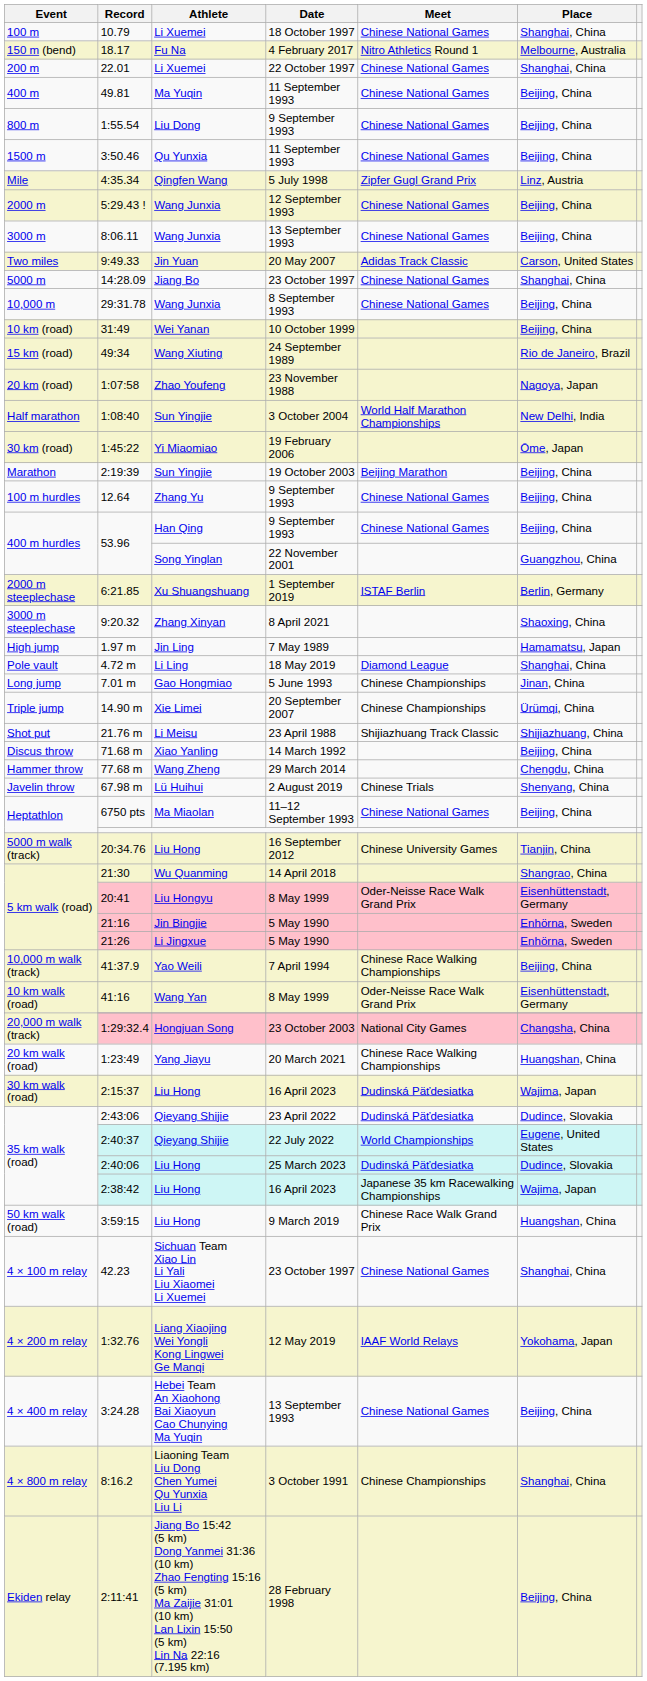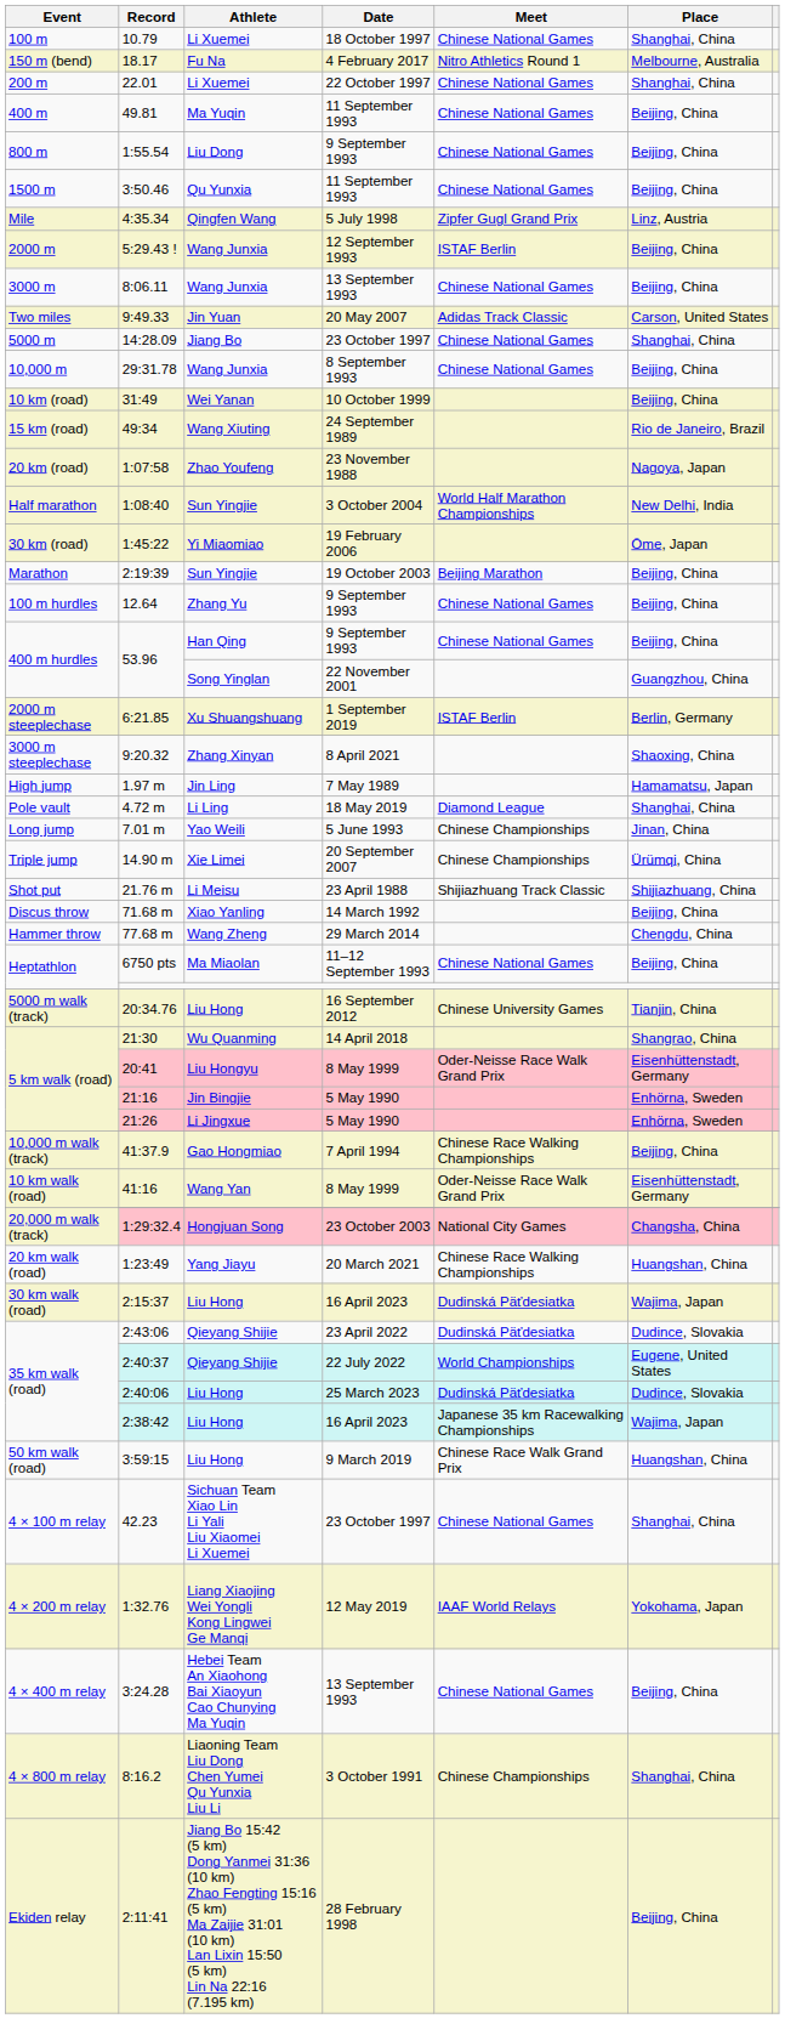5:29.43 ! | Meet: Chinese National Games -> ISTAF Berlin
7.01 m | Athlete: Gao Hongmiao -> Yao Weili
- row: Javelin throw | 67.98 m | Lü Huihui | 2 August 2019 | Chinese Trials | Shenyang, China
41:37.9 | Athlete: Yao Weili -> Gao Hongmiao
